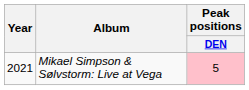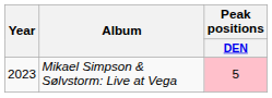Mikael Simpson & Sølvstorm: Live at Vega | Year: 2021 -> 2023
